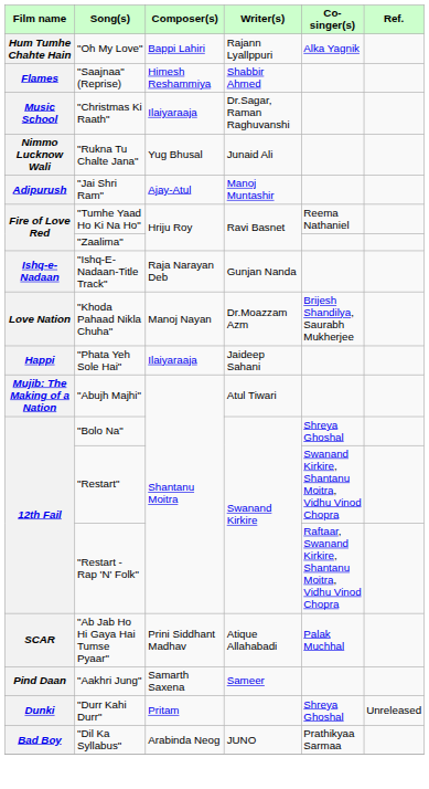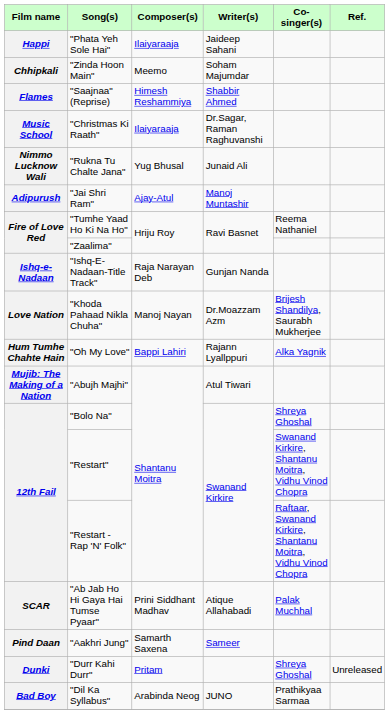rows swapped: "Phata Yeh Sole Hai" <-> "Oh My Love"
+ row: Chhipkali | "Zinda Hoon Main" | Meemo | Soham Majumdar
